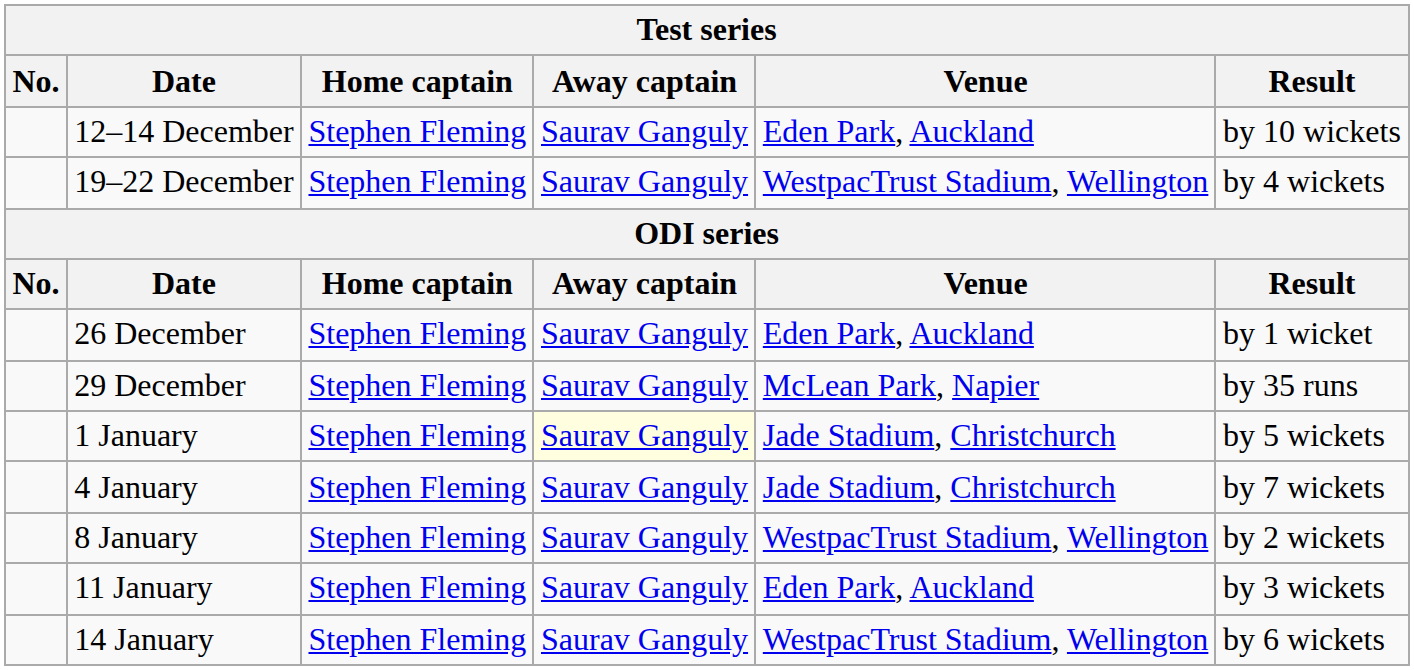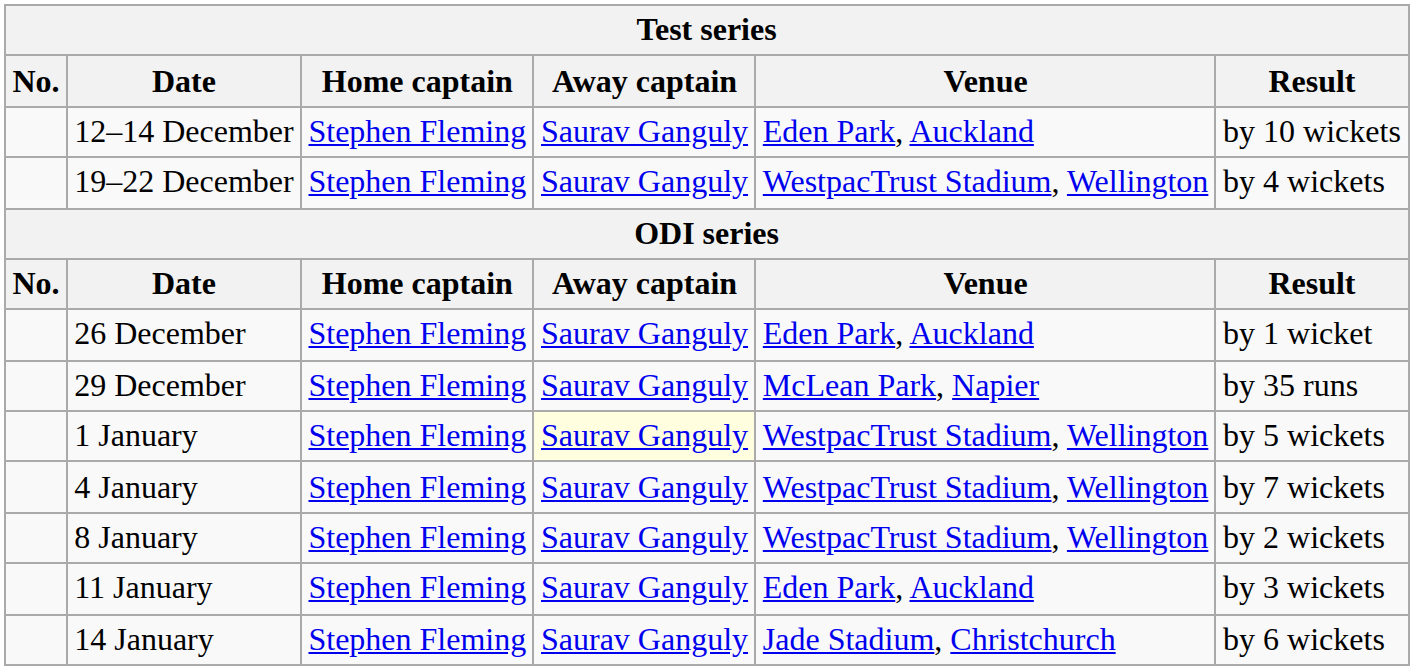1 January | Venue: Jade Stadium, Christchurch -> WestpacTrust Stadium, Wellington
4 January | Venue: Jade Stadium, Christchurch -> WestpacTrust Stadium, Wellington
14 January | Venue: WestpacTrust Stadium, Wellington -> Jade Stadium, Christchurch
